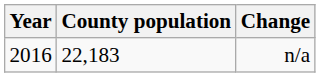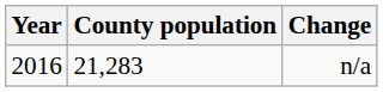n/a | County population: 22,183 -> 21,283
